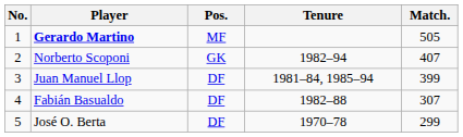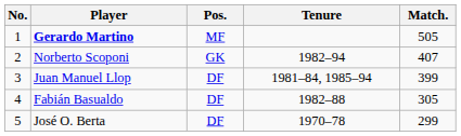Fabián Basualdo | Match.: 307 -> 305
